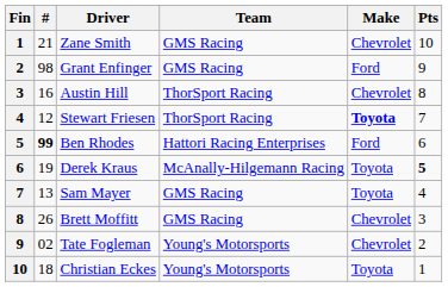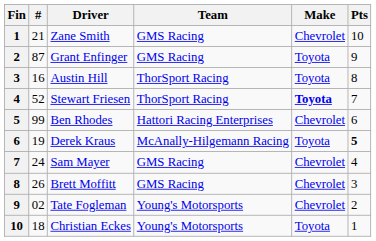Grant Enfinger | #: 98 -> 87
Grant Enfinger | Make: Ford -> Toyota
Austin Hill | Make: Chevrolet -> Toyota
Stewart Friesen | #: 12 -> 52
Ben Rhodes | #: bold -> normal
Ben Rhodes | Make: Ford -> Chevrolet
Sam Mayer | #: 13 -> 24
Sam Mayer | Make: Toyota -> Chevrolet
